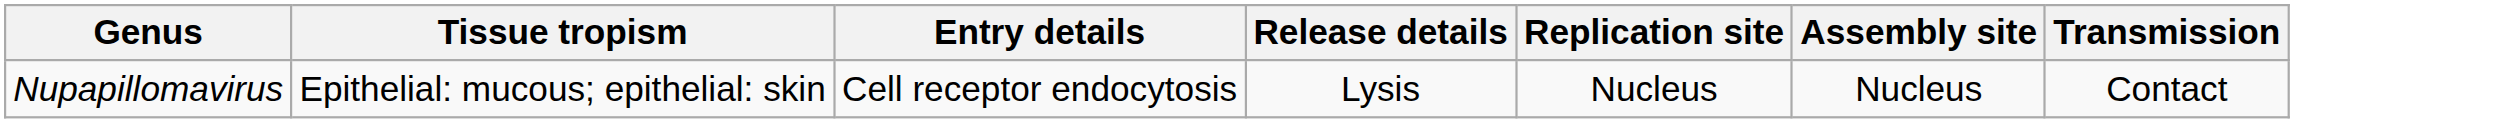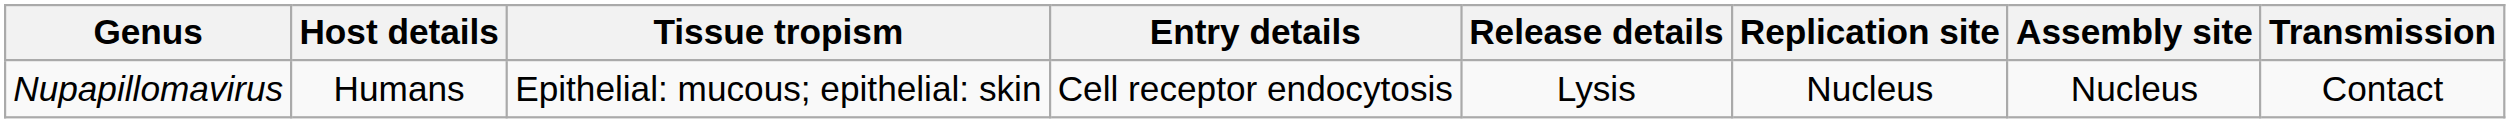+ column: Host details | Humans
